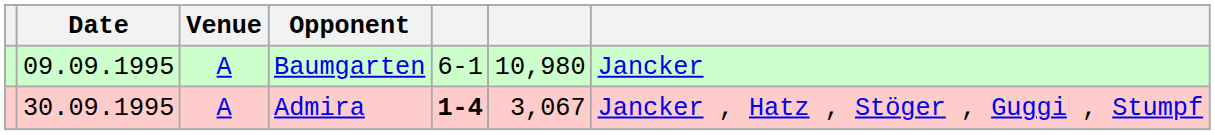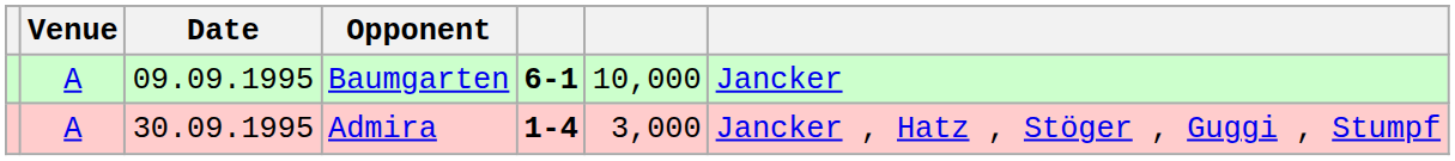columns swapped: Date <-> Venue
Baumgarten | column 5: normal -> bold
Baumgarten | column 6: 10,980 -> 10,000
Admira | column 6: 3,067 -> 3,000
